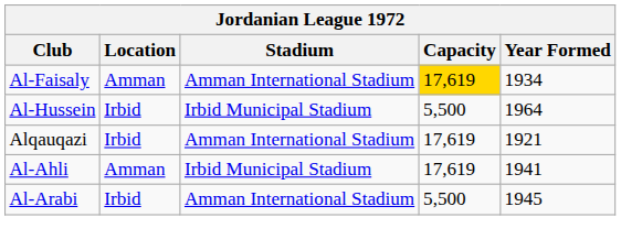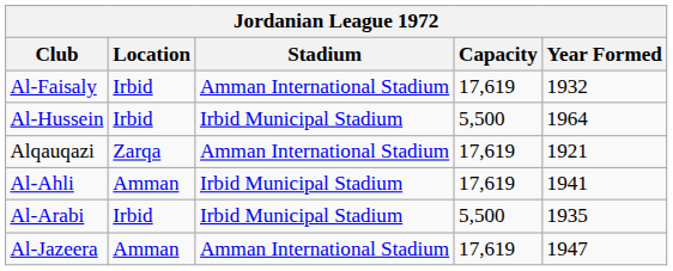Al-Faisaly | Location: Amman -> Irbid
Al-Faisaly | Capacity: gold background -> no background
Al-Faisaly | Year Formed: 1934 -> 1932
Alqauqazi | Location: Irbid -> Zarqa
Al-Arabi | Stadium: Amman International Stadium -> Irbid Municipal Stadium
Al-Arabi | Year Formed: 1945 -> 1935
+ row: Al-Jazeera | Amman | Amman International Stadium | 17,619 | 1947
